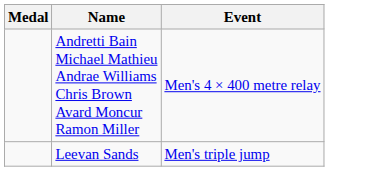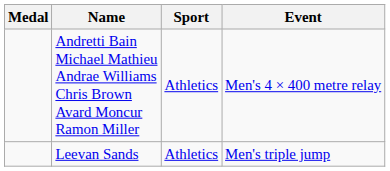+ column: Sport | Athletics | Athletics
